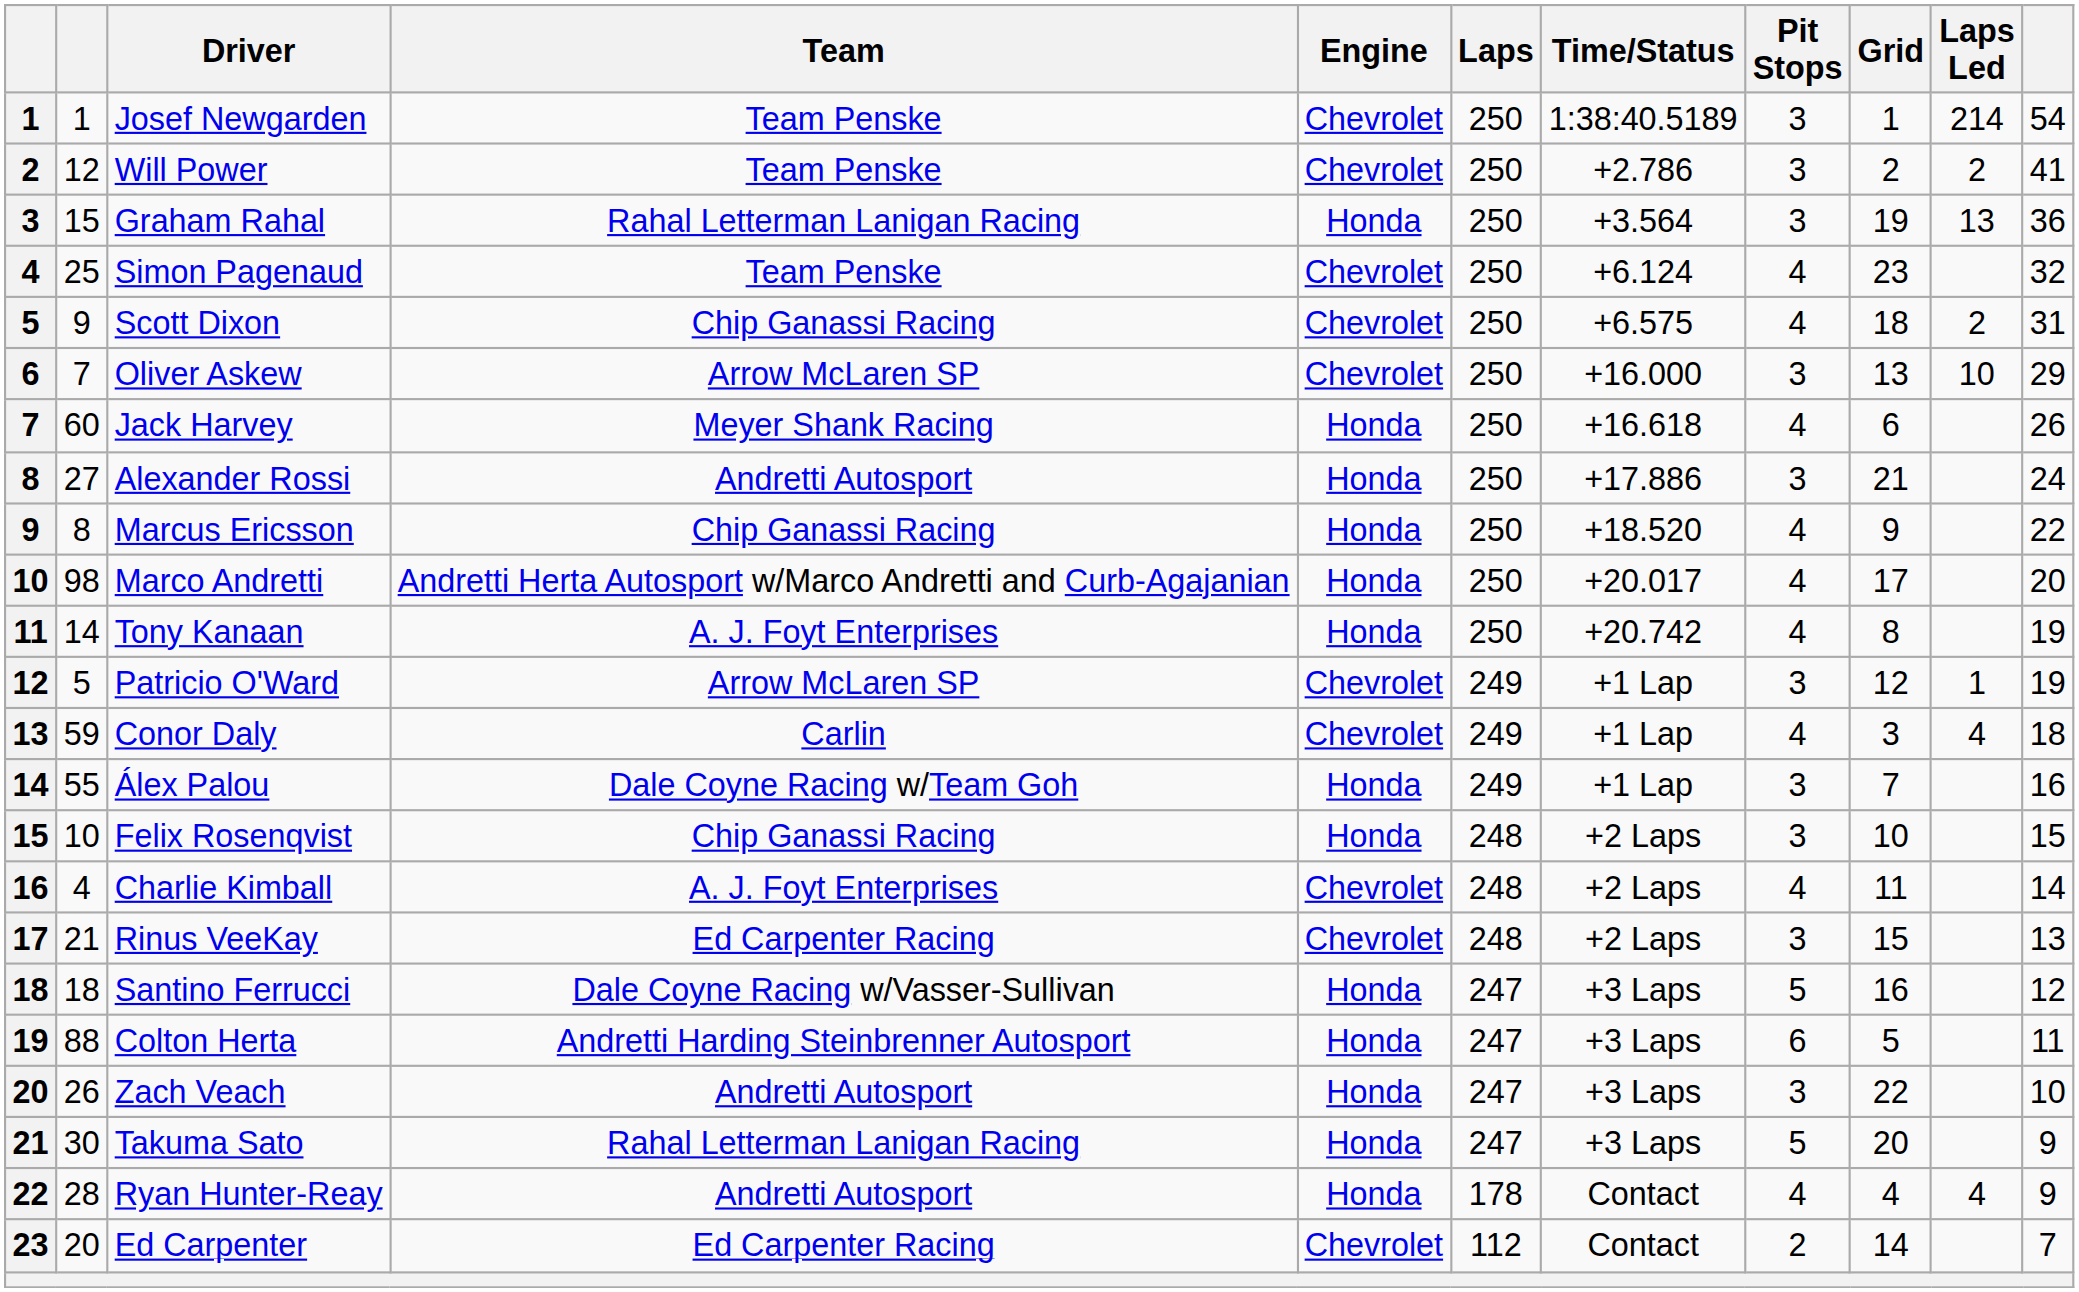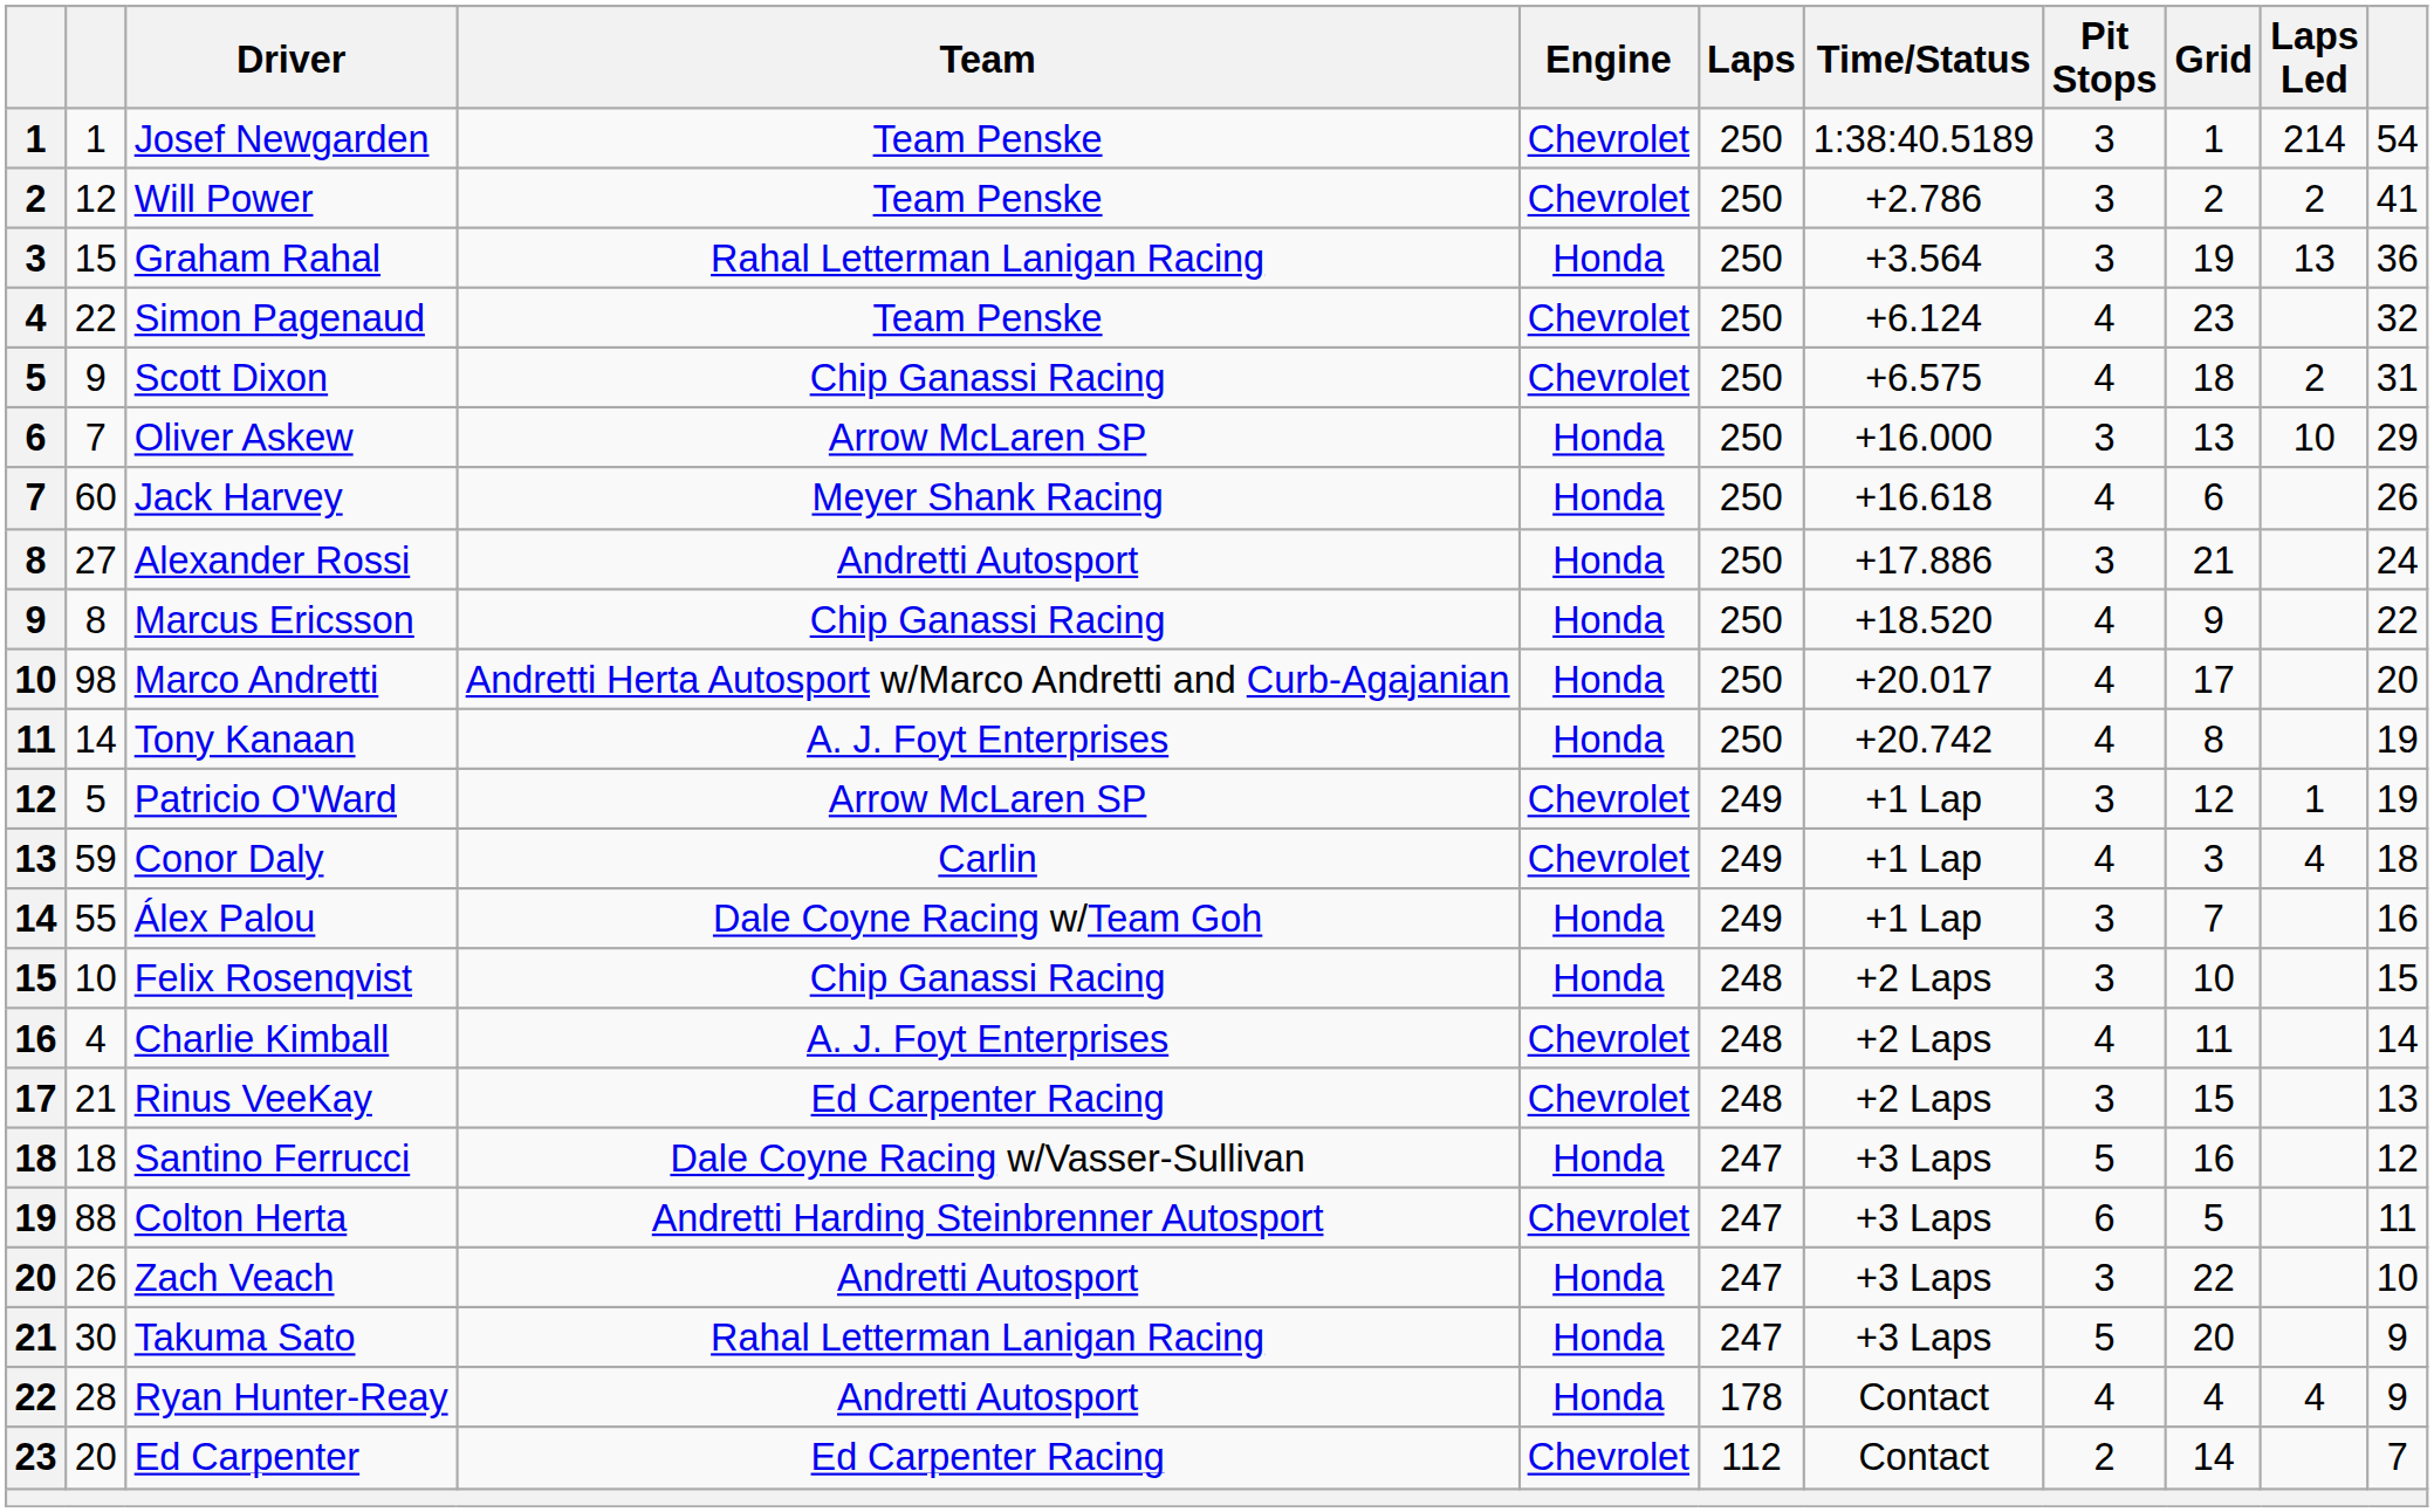Simon Pagenaud | column 2: 25 -> 22
Oliver Askew | Engine: Chevrolet -> Honda
Colton Herta | Engine: Honda -> Chevrolet
